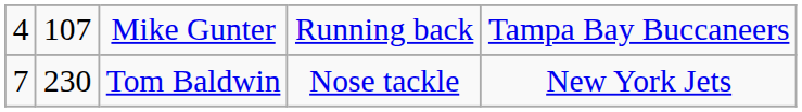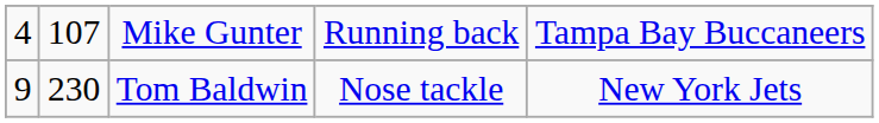Tom Baldwin | column 1: 7 -> 9
